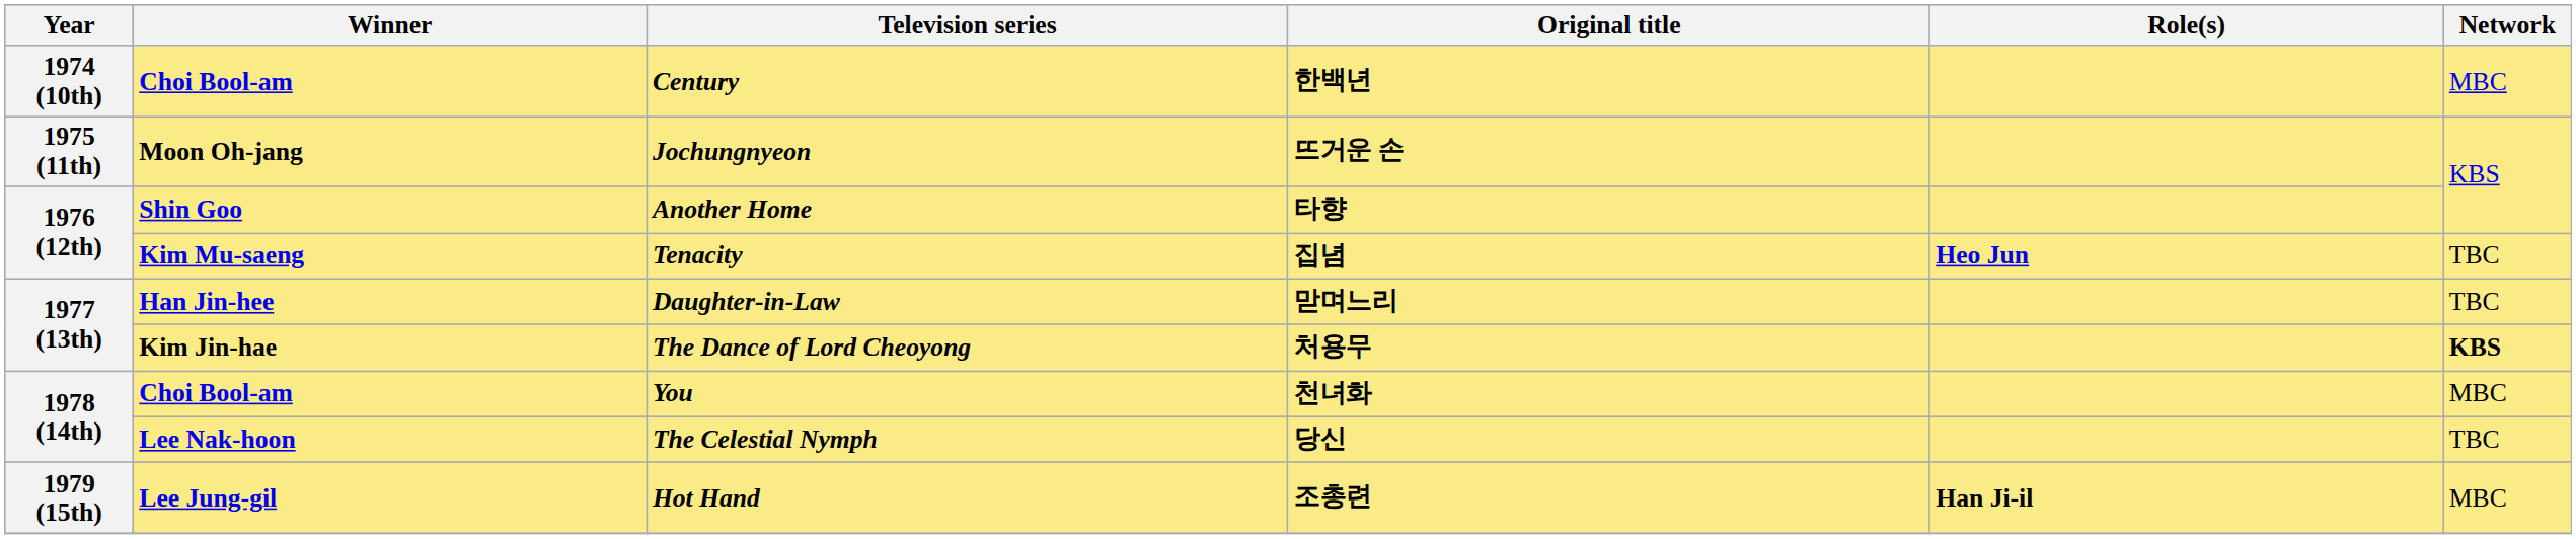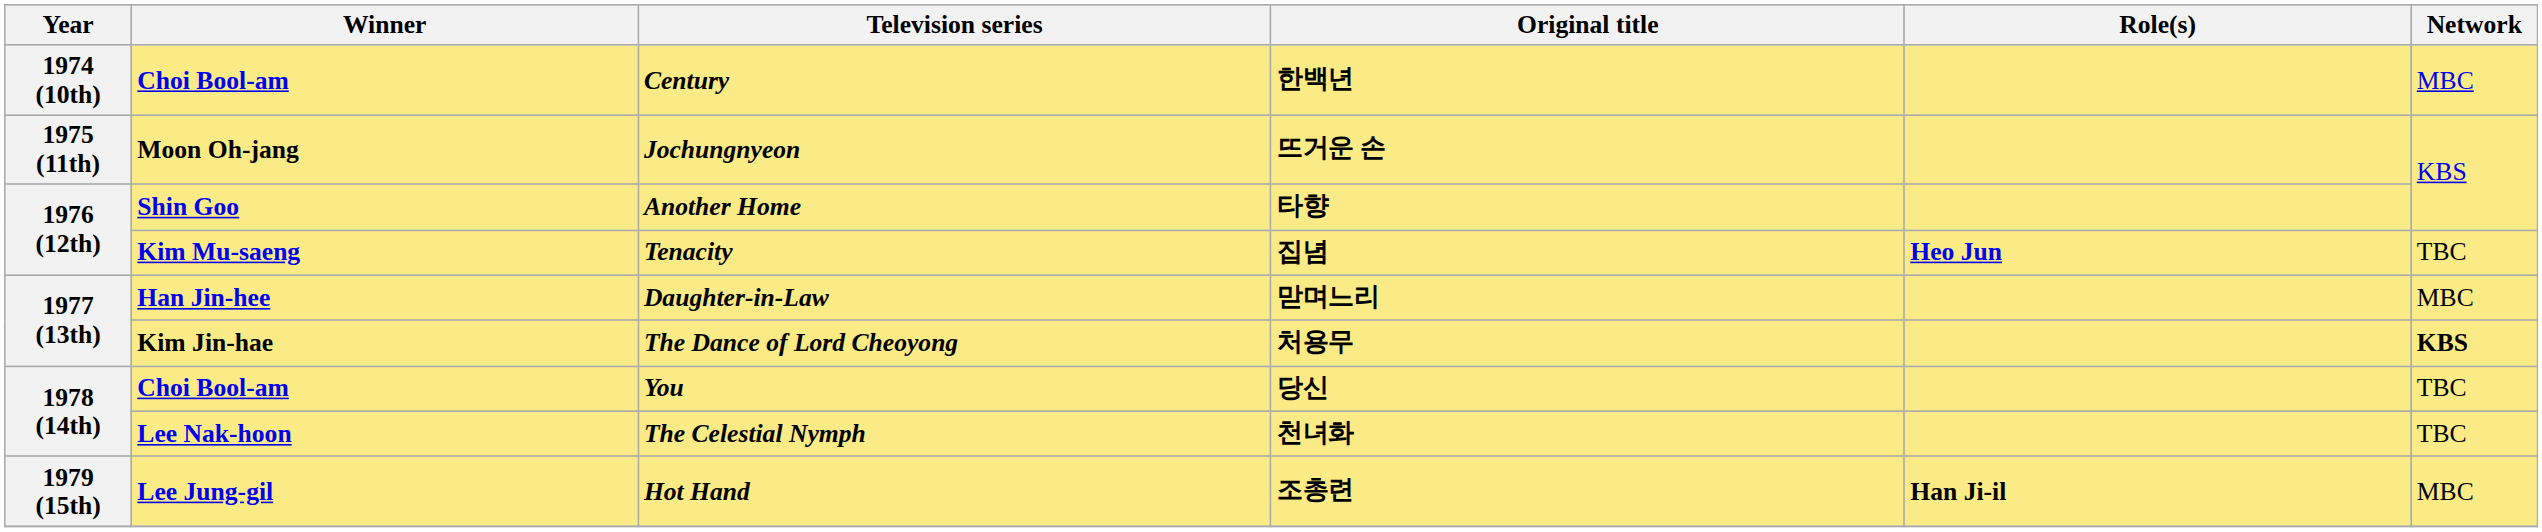Daughter-in-Law | Network: TBC -> MBC
You | Original title: 천녀화 -> 당신
You | Network: MBC -> TBC
The Celestial Nymph | Original title: 당신 -> 천녀화
